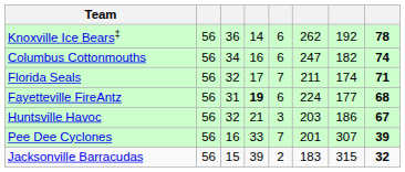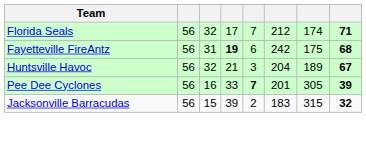- row: Knoxville Ice Bears‡ | 56 | 36 | 14 | 6 | 262 | 192 | 78
- row: Columbus Cottonmouths | 56 | 34 | 16 | 6 | 247 | 182 | 74
Florida Seals | column 6: 211 -> 212
Fayetteville FireAntz | column 6: 224 -> 242
Fayetteville FireAntz | column 7: 177 -> 175
Huntsville Havoc | column 6: 203 -> 204
Huntsville Havoc | column 7: 186 -> 189
Pee Dee Cyclones | column 5: normal -> bold
Pee Dee Cyclones | column 7: 307 -> 305
